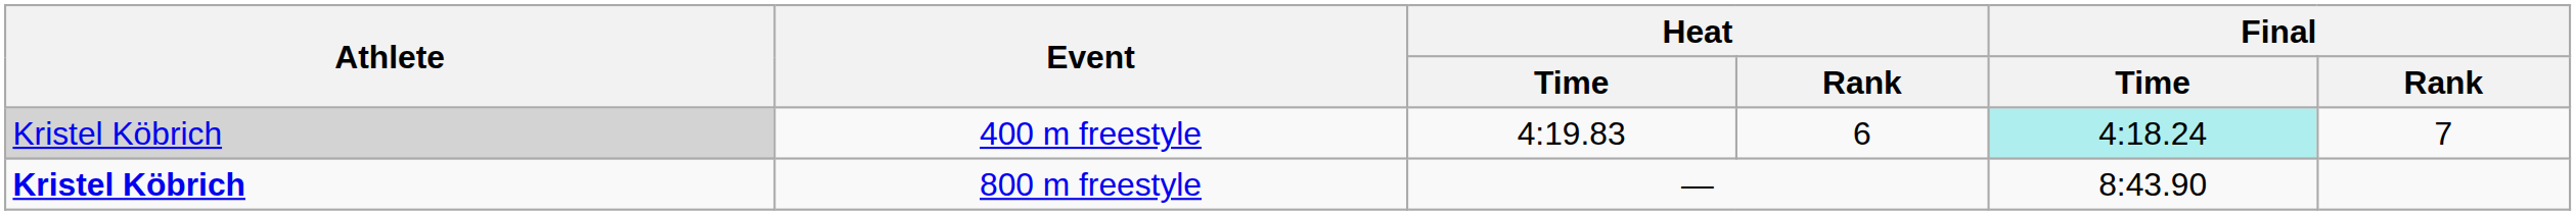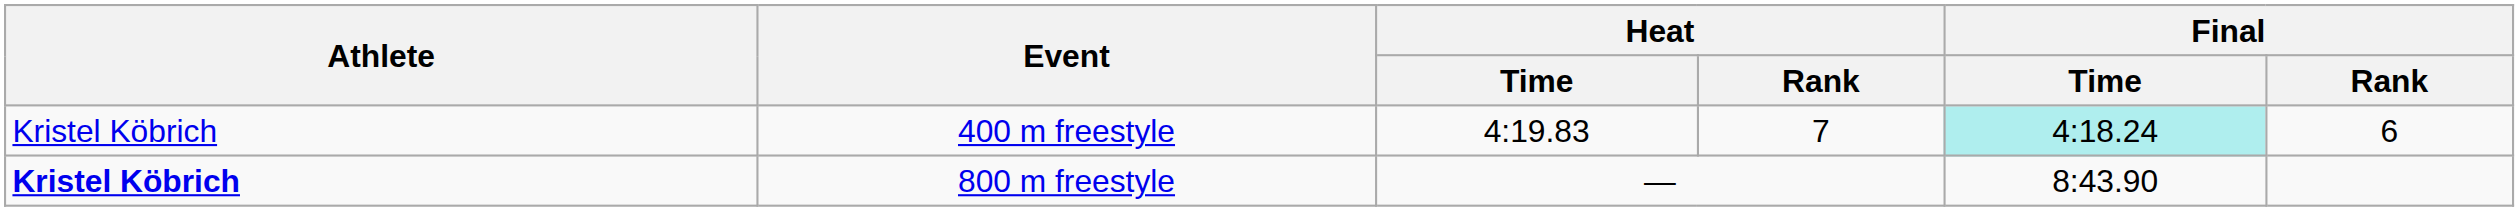400 m freestyle | Athlete: lightgrey background -> no background
400 m freestyle | Heat / Rank: 6 -> 7
400 m freestyle | Final / Rank: 7 -> 6
